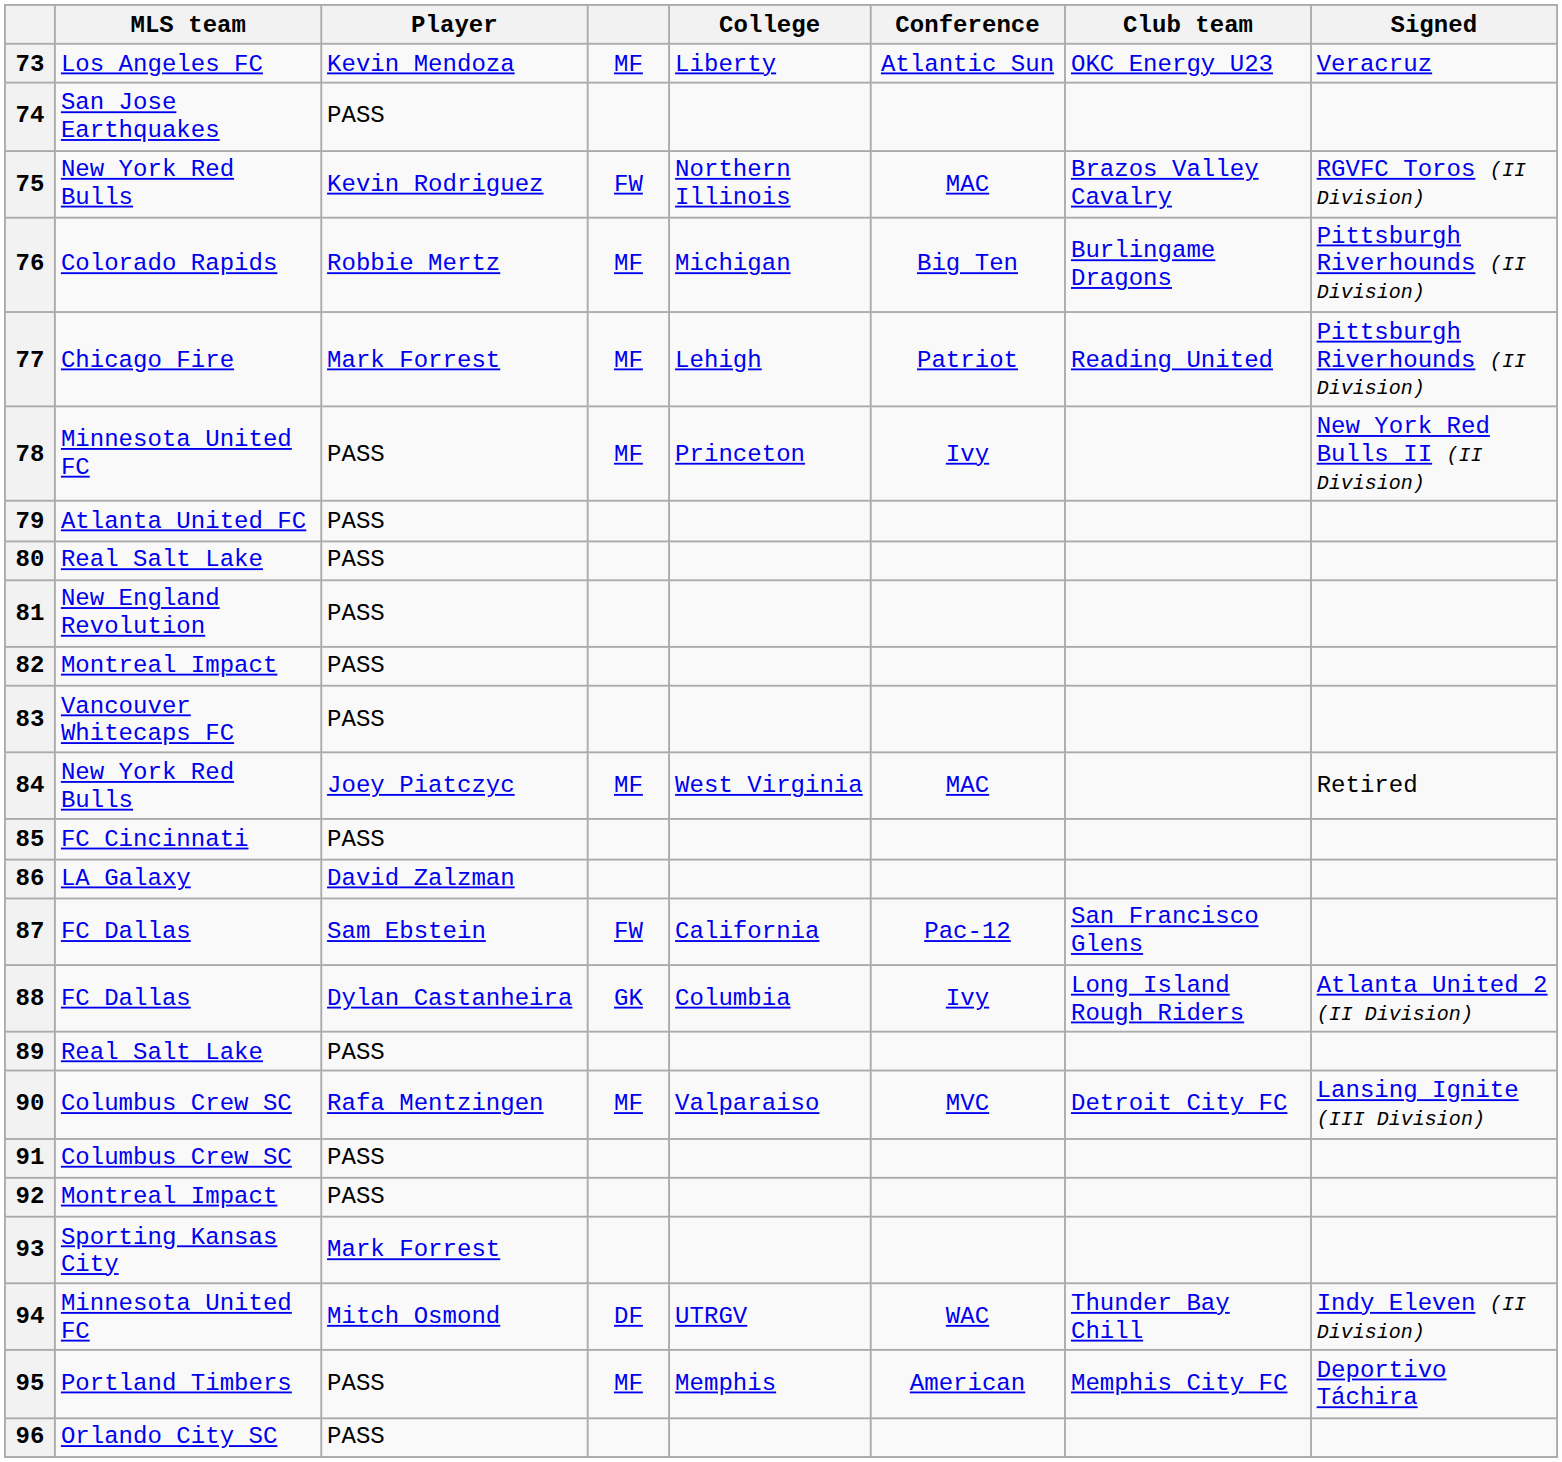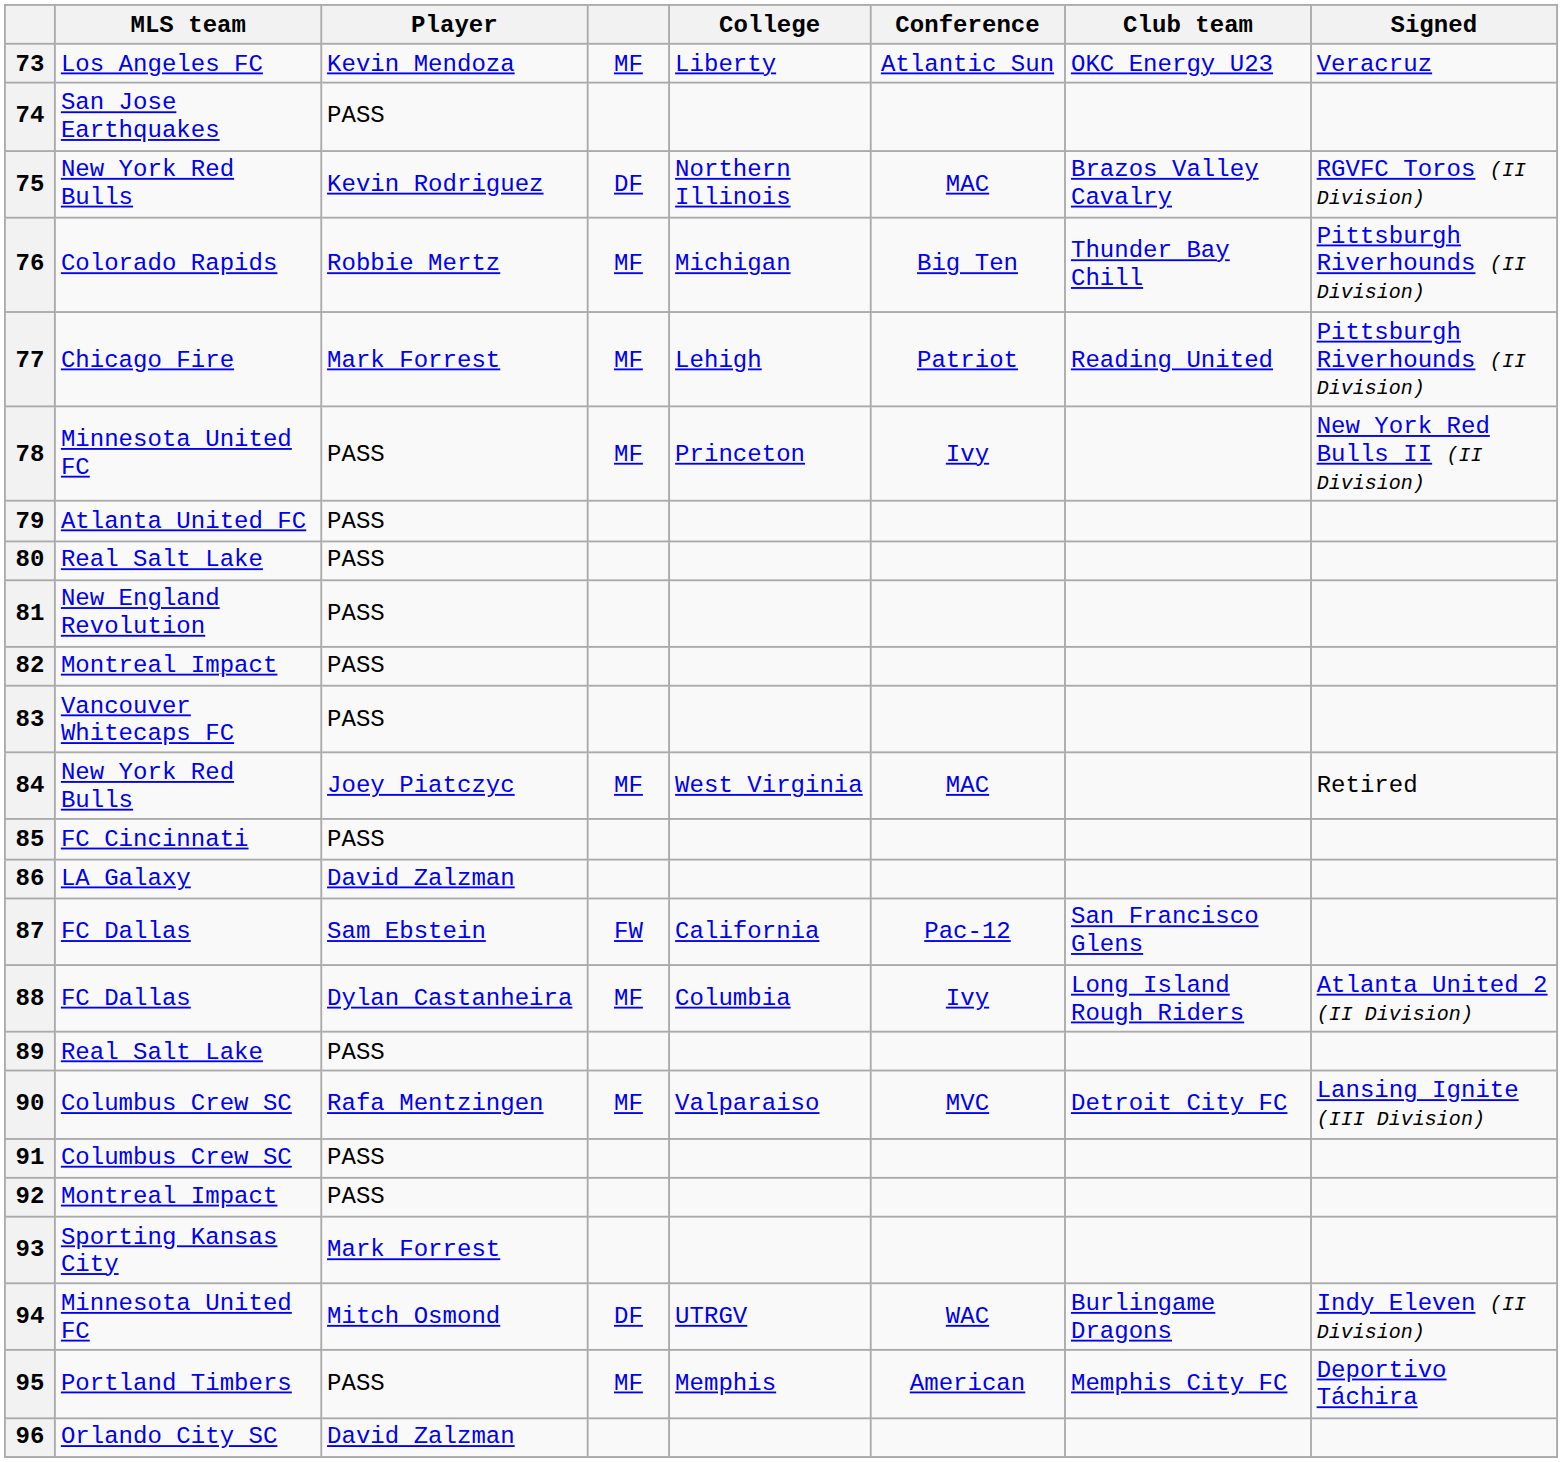75 | column 4: FW -> DF
76 | Club team: Burlingame Dragons -> Thunder Bay Chill
88 | column 4: GK -> MF
94 | Club team: Thunder Bay Chill -> Burlingame Dragons
96 | Player: PASS -> David Zalzman
